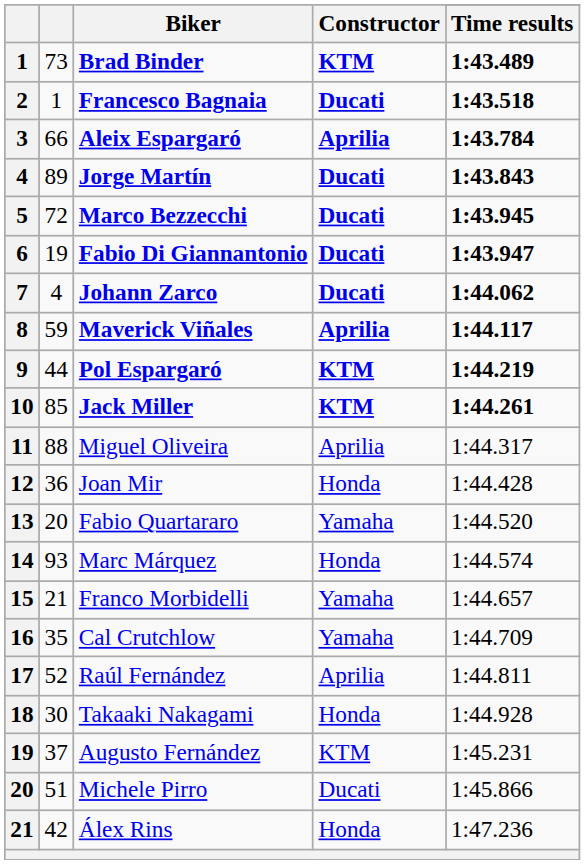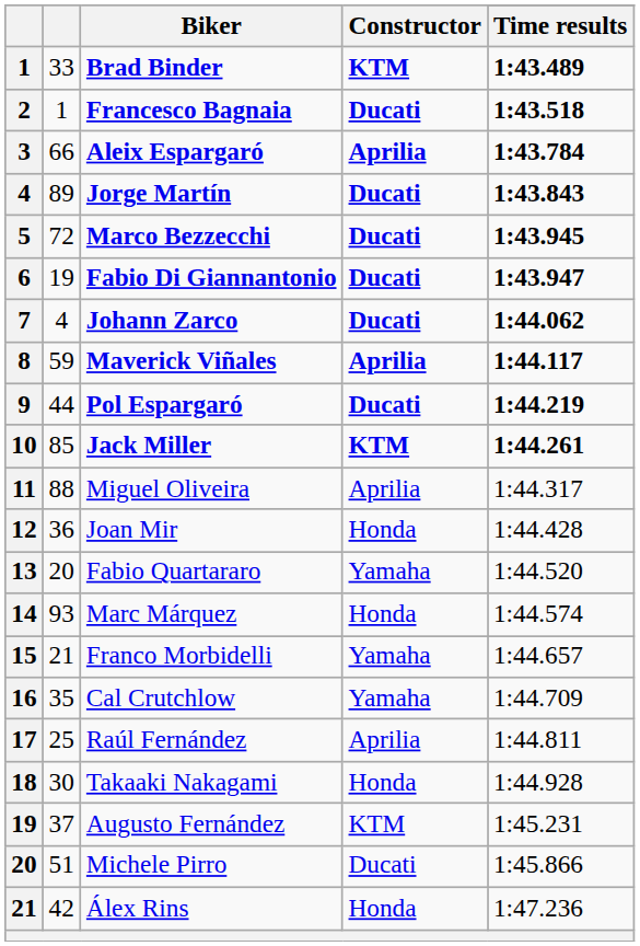Brad Binder | column 2: 73 -> 33
Pol Espargaró | Constructor: KTM -> Ducati
Raúl Fernández | column 2: 52 -> 25
